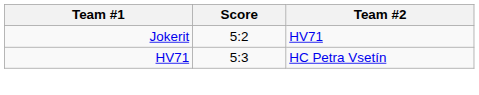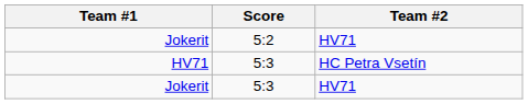+ row: Jokerit | 5:3 | HV71
